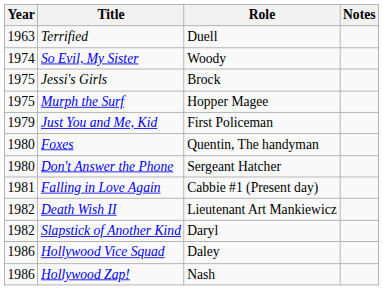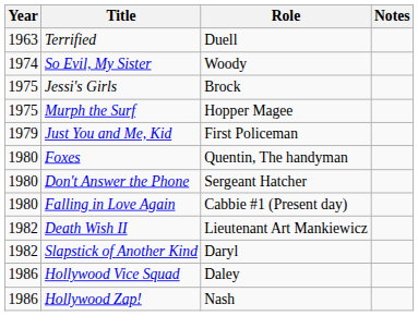Falling in Love Again | Year: 1981 -> 1980
